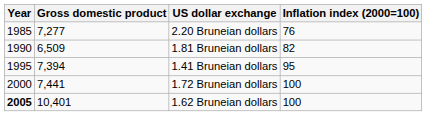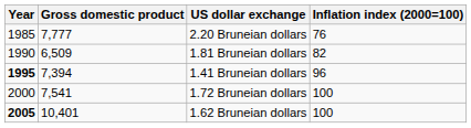2.20 Bruneian dollars | Gross domestic product: 7,277 -> 7,777
1.41 Bruneian dollars | Year: normal -> bold
1.41 Bruneian dollars | Inflation index (2000=100): 95 -> 96
1.72 Bruneian dollars | Gross domestic product: 7,441 -> 7,541
